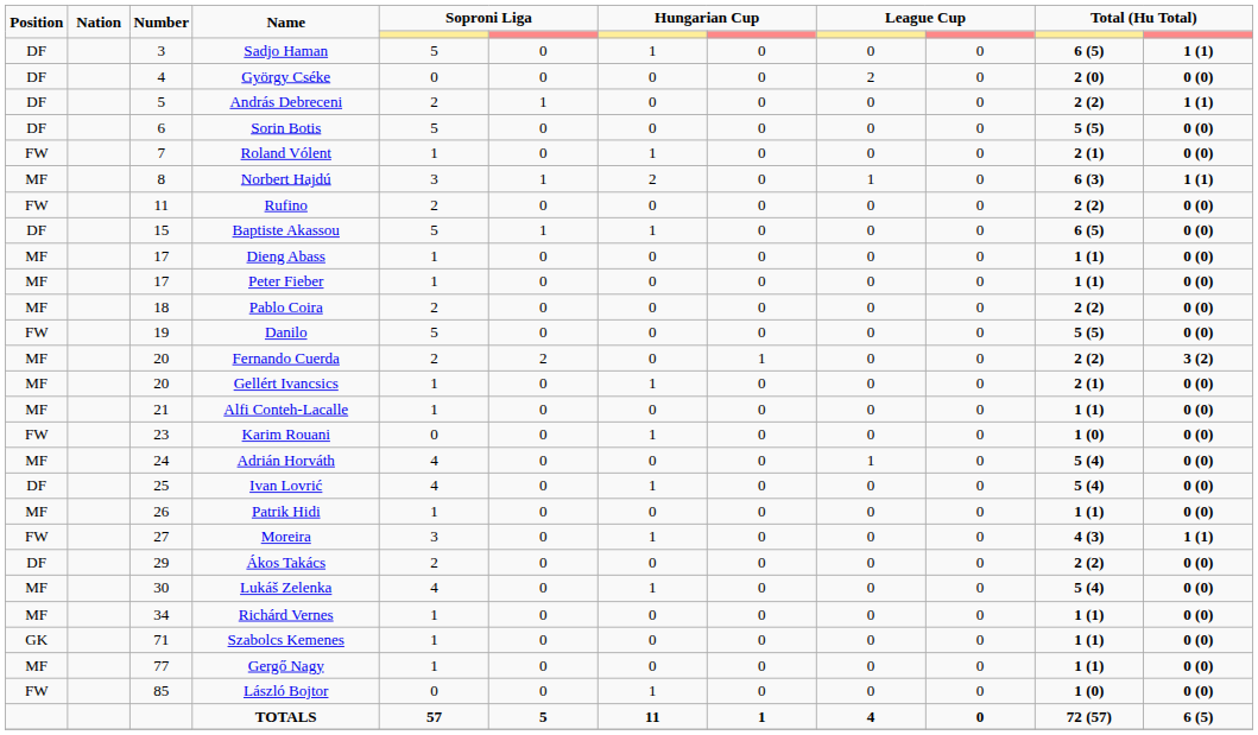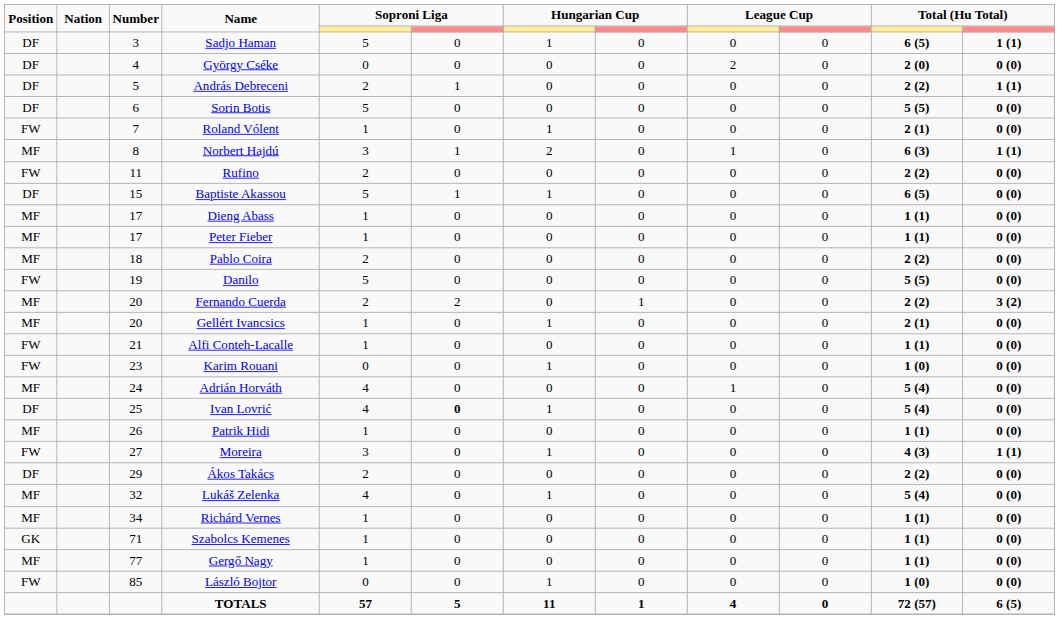Alfi Conteh-Lacalle | Position: MF -> FW
Ivan Lovrić | column 6: normal -> bold
Lukáš Zelenka | Number: 30 -> 32
